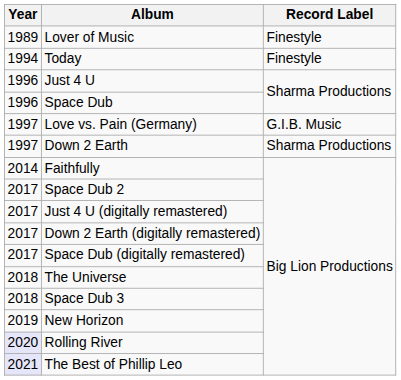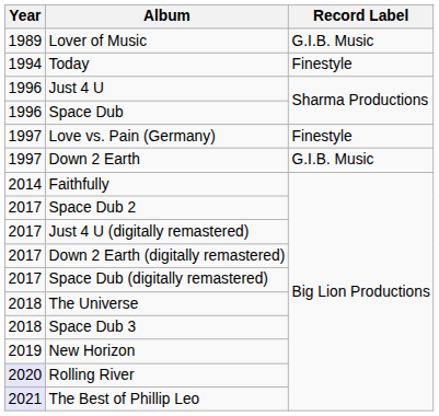Lover of Music | Record Label: Finestyle -> G.I.B. Music
Love vs. Pain (Germany) | Record Label: G.I.B. Music -> Finestyle
Down 2 Earth | Record Label: Sharma Productions -> G.I.B. Music
